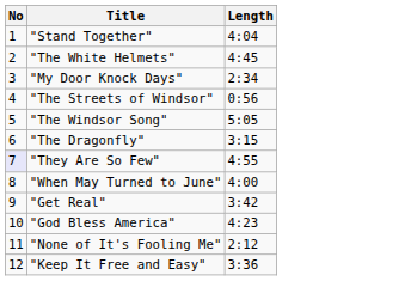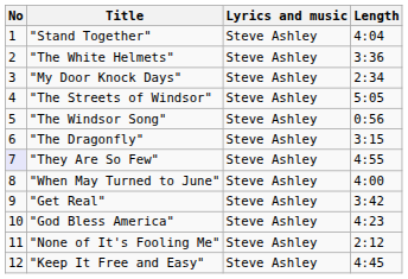+ column: Lyrics and music | Steve Ashley | Steve Ashley | Steve Ashley | Steve Ashley | Steve Ashley | Steve Ashley | Steve Ashley | Steve Ashley | Steve Ashley | Steve Ashley | Steve Ashley | Steve Ashley
"The White Helmets" | Length: 4:45 -> 3:36
"The Streets of Windsor" | Length: 0:56 -> 5:05
"The Windsor Song" | Length: 5:05 -> 0:56
"Keep It Free and Easy" | Length: 3:36 -> 4:45
